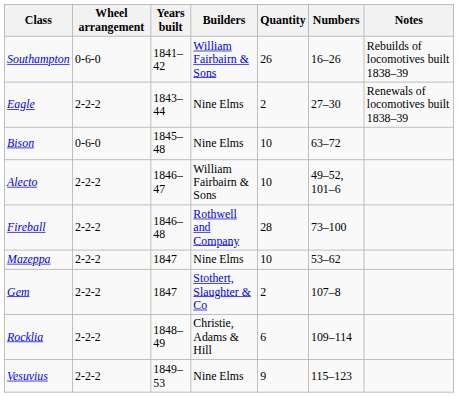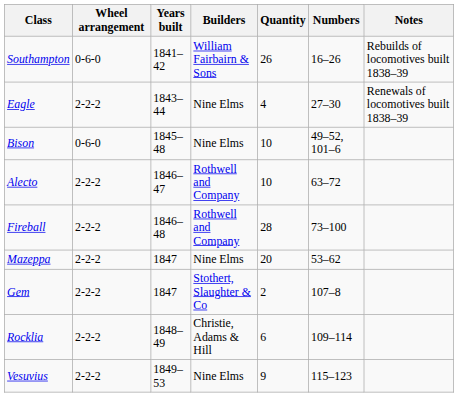Eagle | Quantity: 2 -> 4
Bison | Numbers: 63–72 -> 49–52, 101–6
Alecto | Builders: William Fairbairn & Sons -> Rothwell and Company
Alecto | Numbers: 49–52, 101–6 -> 63–72
Mazeppa | Quantity: 10 -> 20
